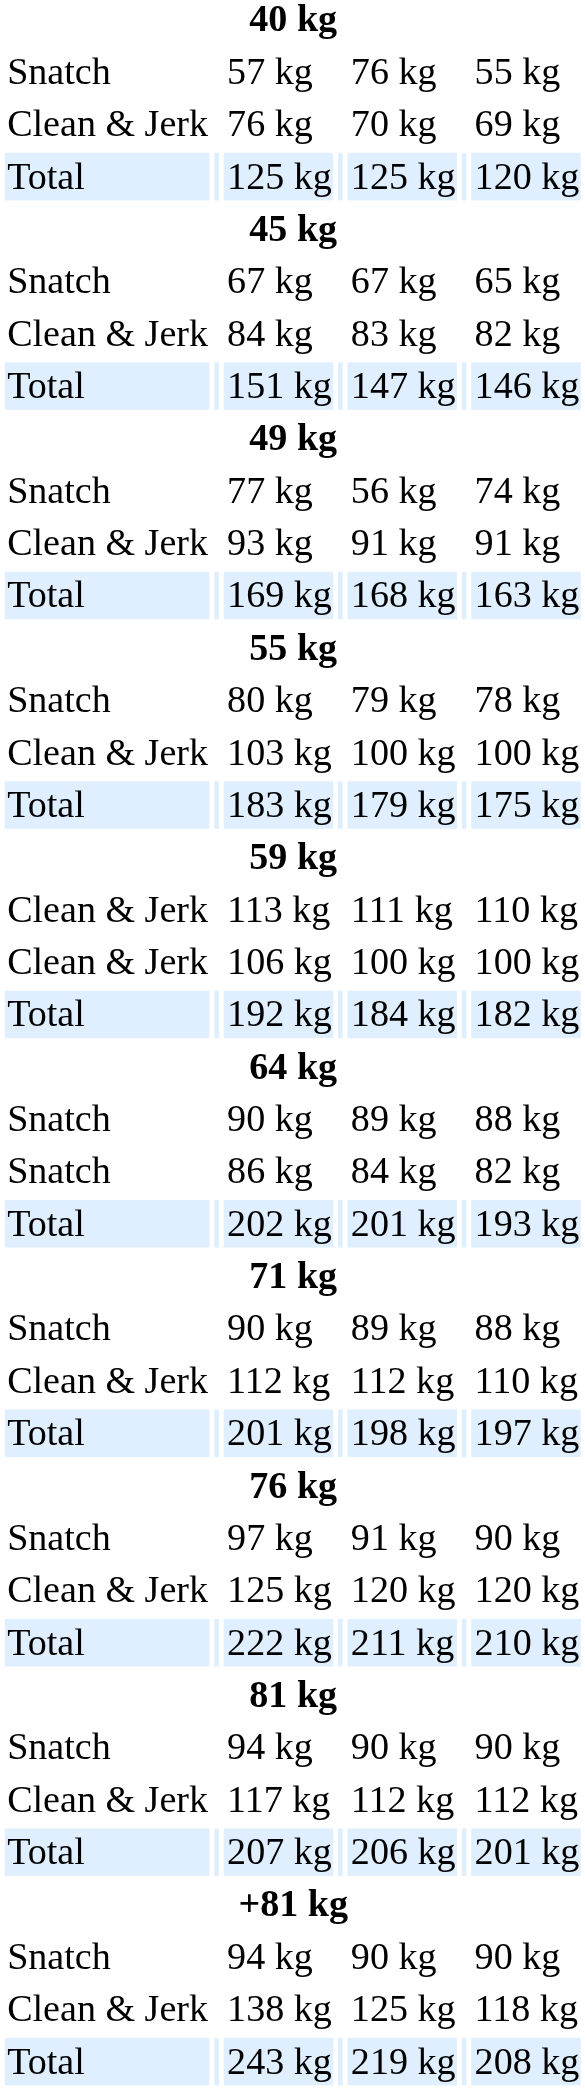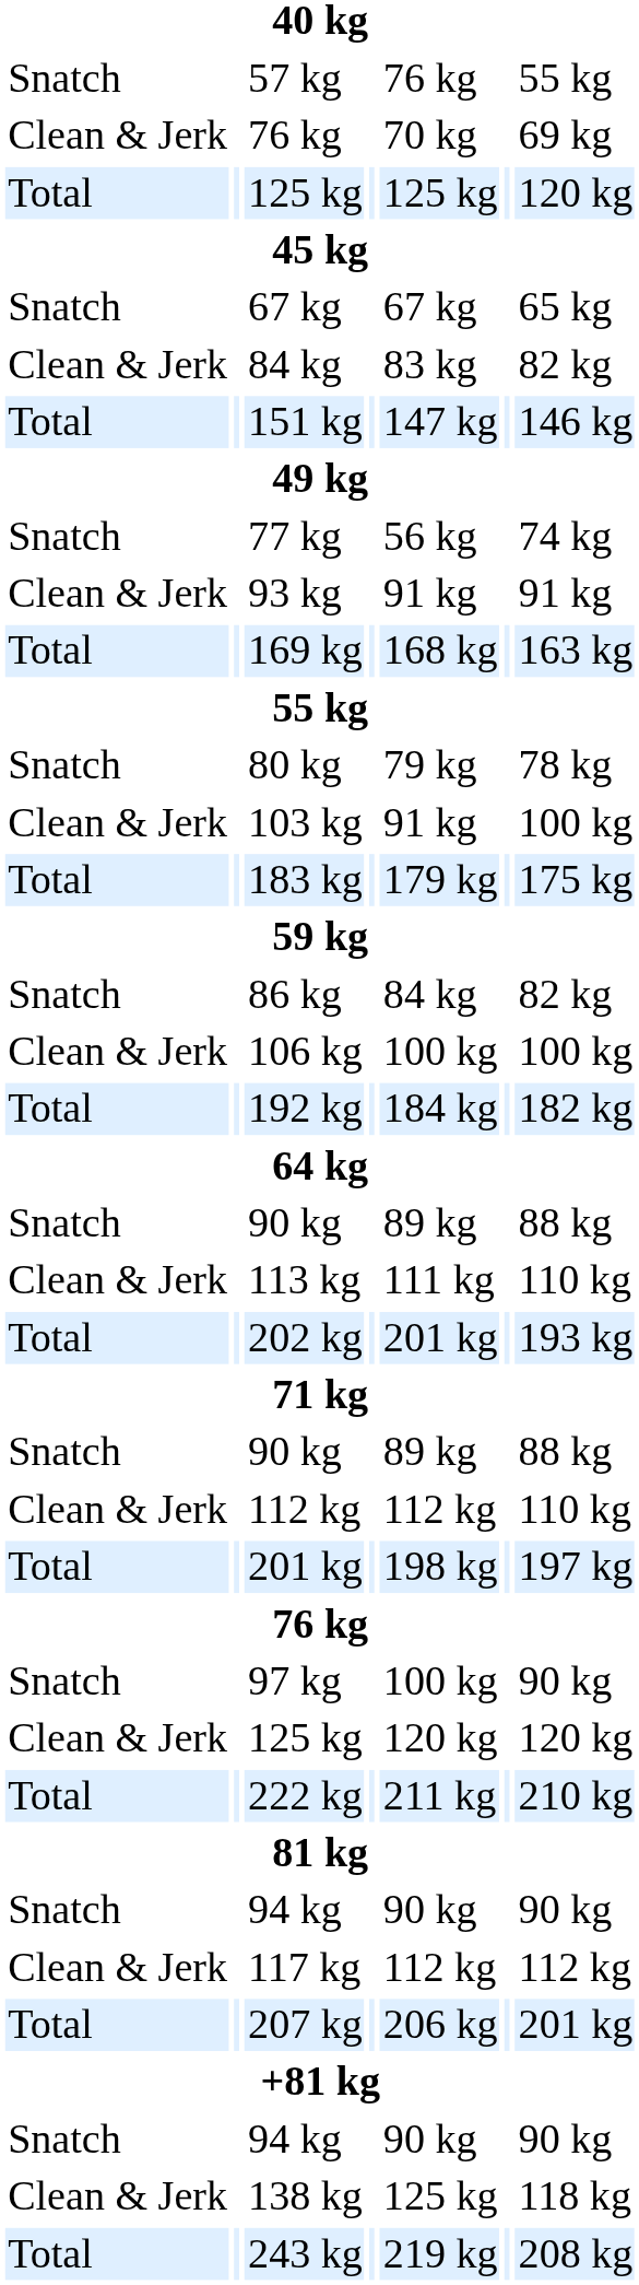103 kg | column 5: 100 kg -> 91 kg
rows swapped: 86 kg <-> 113 kg
97 kg | column 5: 91 kg -> 100 kg
